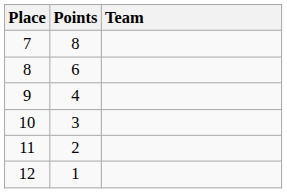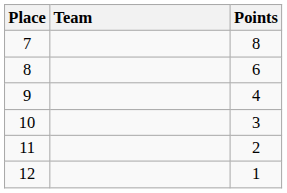columns swapped: Team <-> Points
